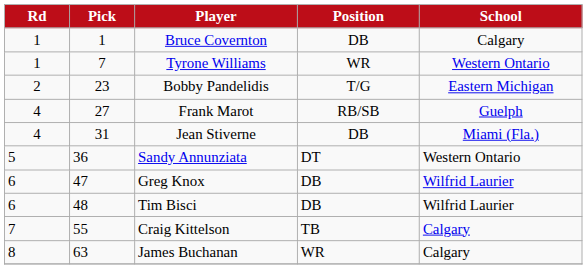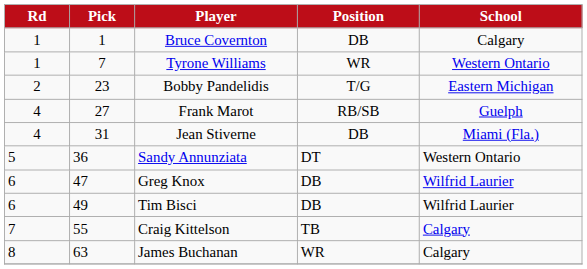Tim Bisci | Pick: 48 -> 49
